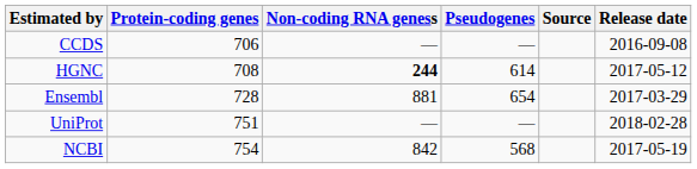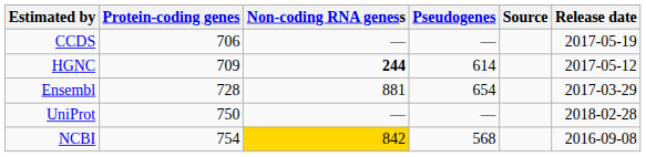CCDS | Release date: 2016-09-08 -> 2017-05-19
HGNC | Protein-coding genes: 708 -> 709
UniProt | Protein-coding genes: 751 -> 750
NCBI | Non-coding RNA geness: no background -> gold background
NCBI | Release date: 2017-05-19 -> 2016-09-08
